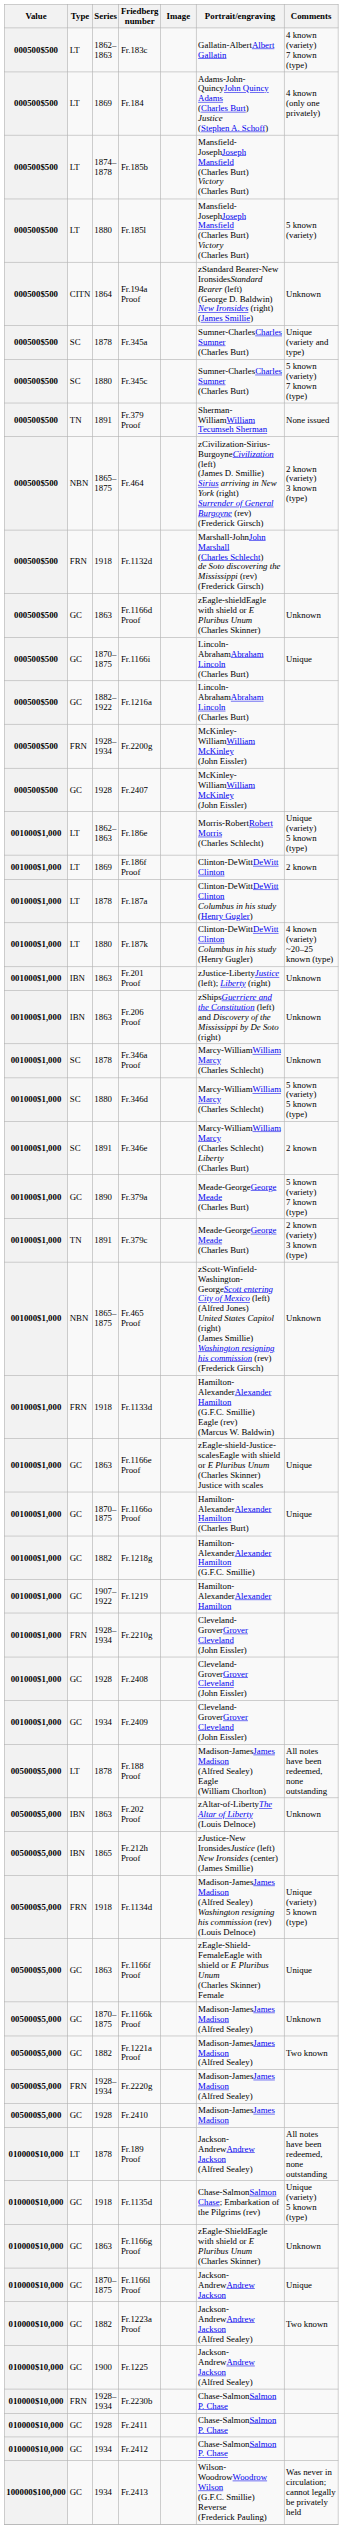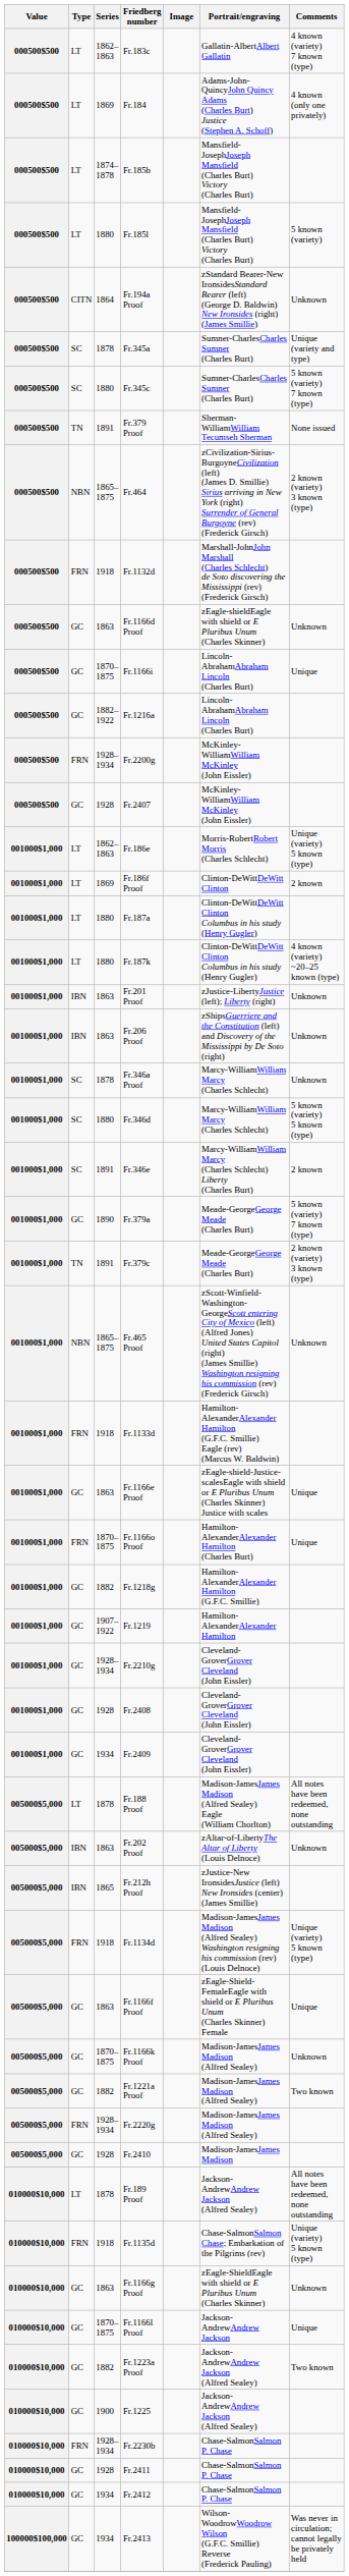Fr.187a | Series: 1878 -> 1880
Fr.1166o Proof | Type: GC -> FRN
Fr.2210g | Type: FRN -> GC
Fr.1135d | Type: GC -> FRN
